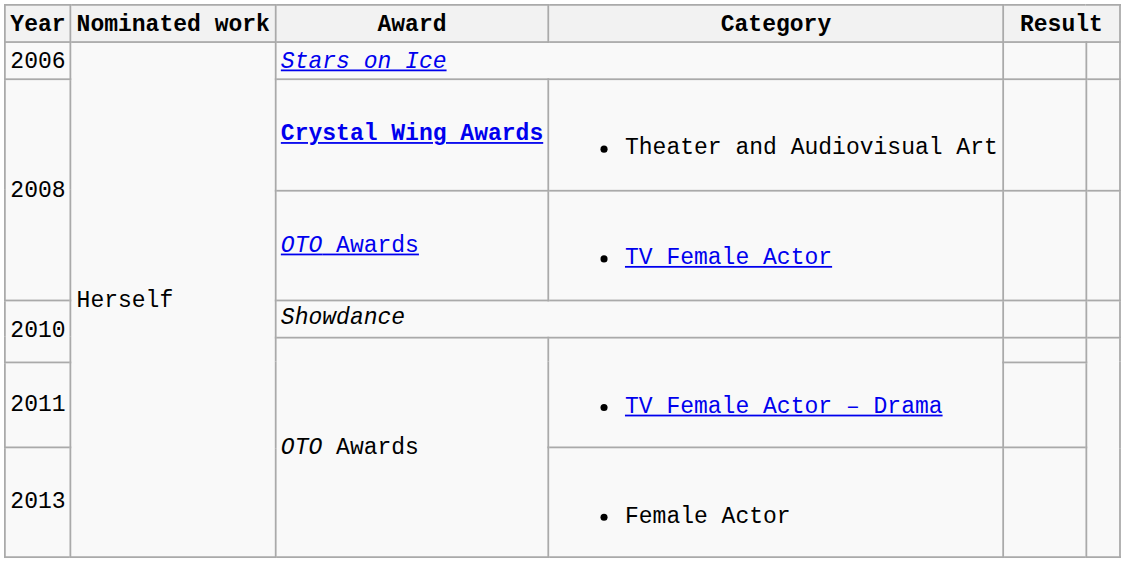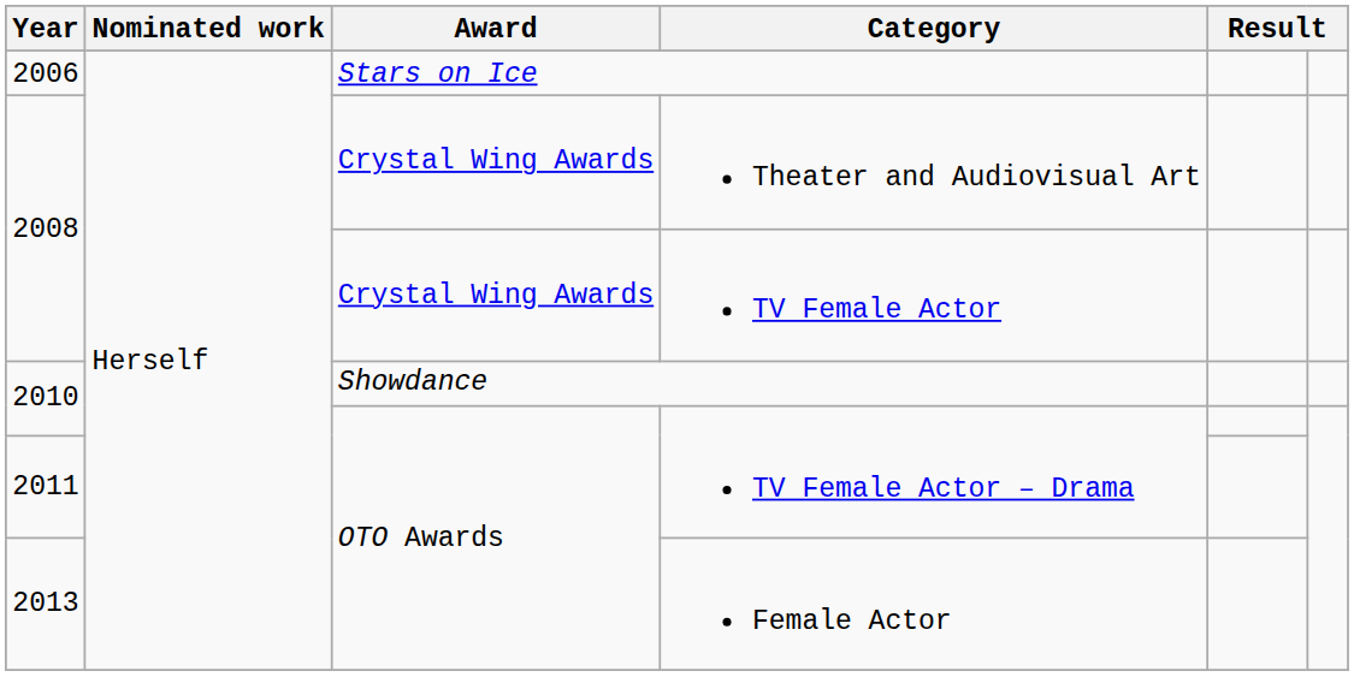Theater and Audiovisual Art | Award: bold -> normal
TV Female Actor | Award: OTO Awards -> Crystal Wing Awards
